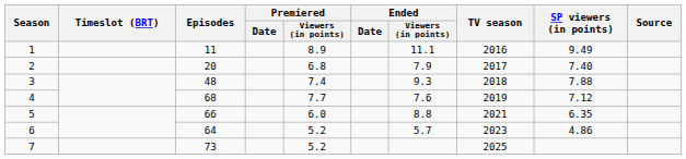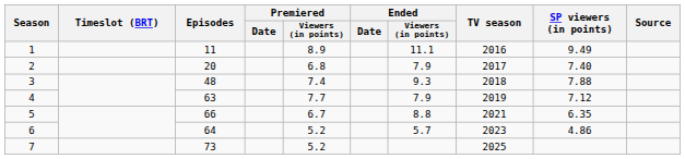4 | Episodes: 68 -> 63
4 | Ended / Viewers (in points): 7.6 -> 7.9
5 | Premiered / Viewers (in points): 6.0 -> 6.7
